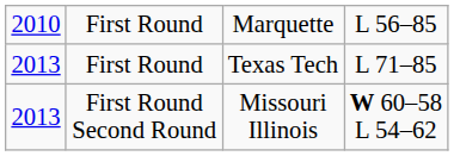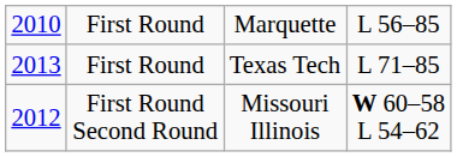First Round Second Round | column 1: 2013 -> 2012
